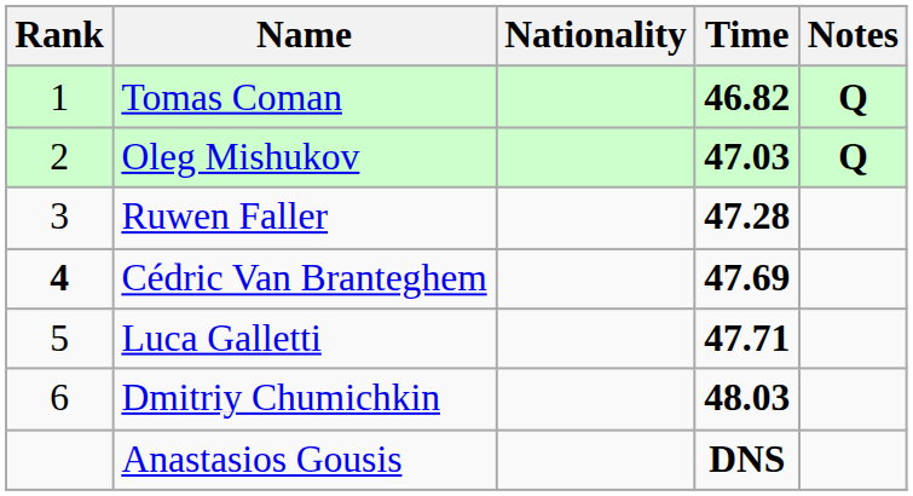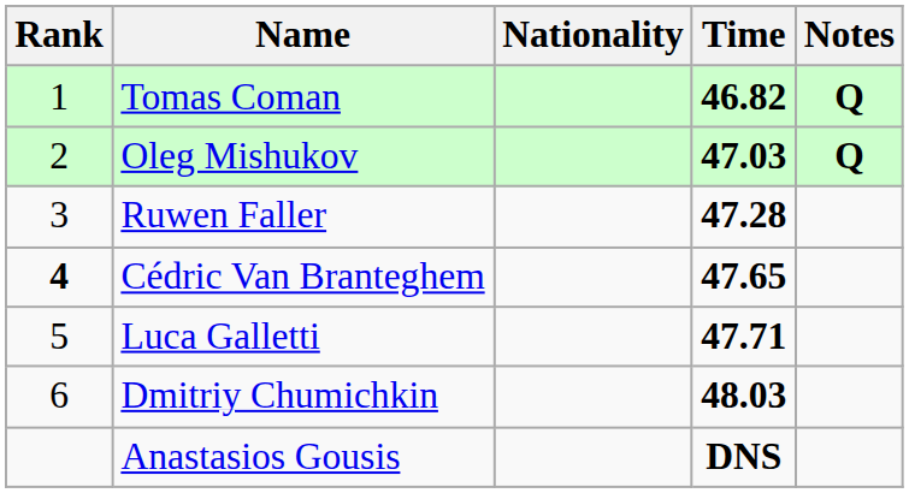Cédric Van Branteghem | Time: 47.69 -> 47.65
